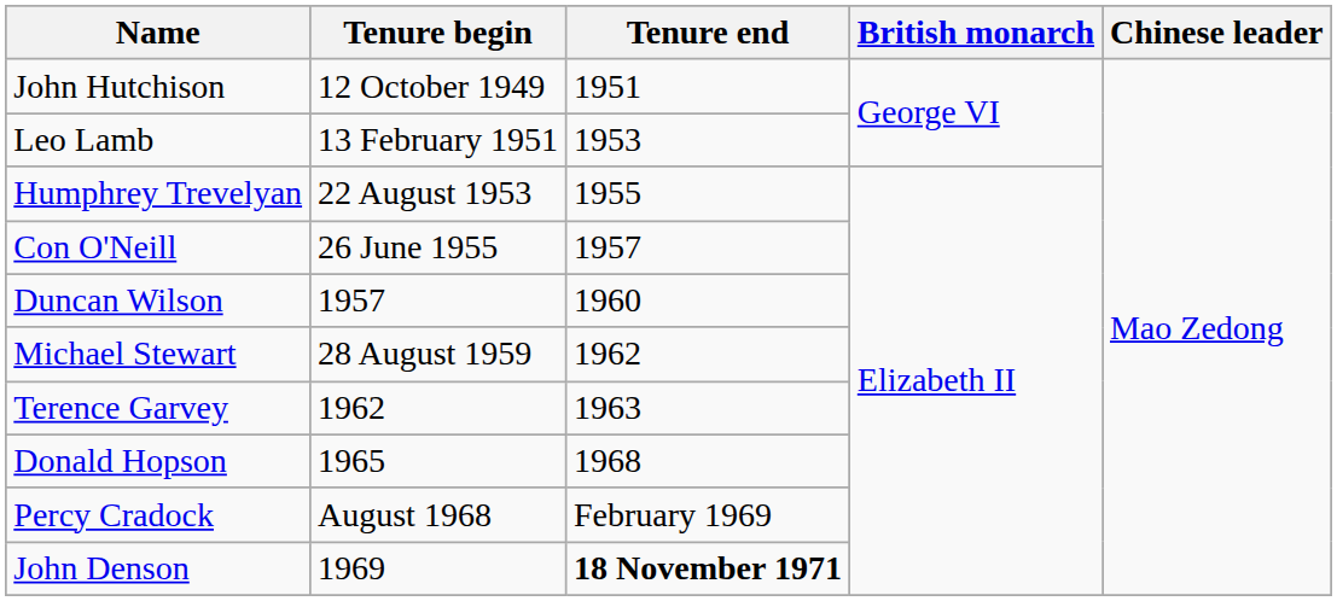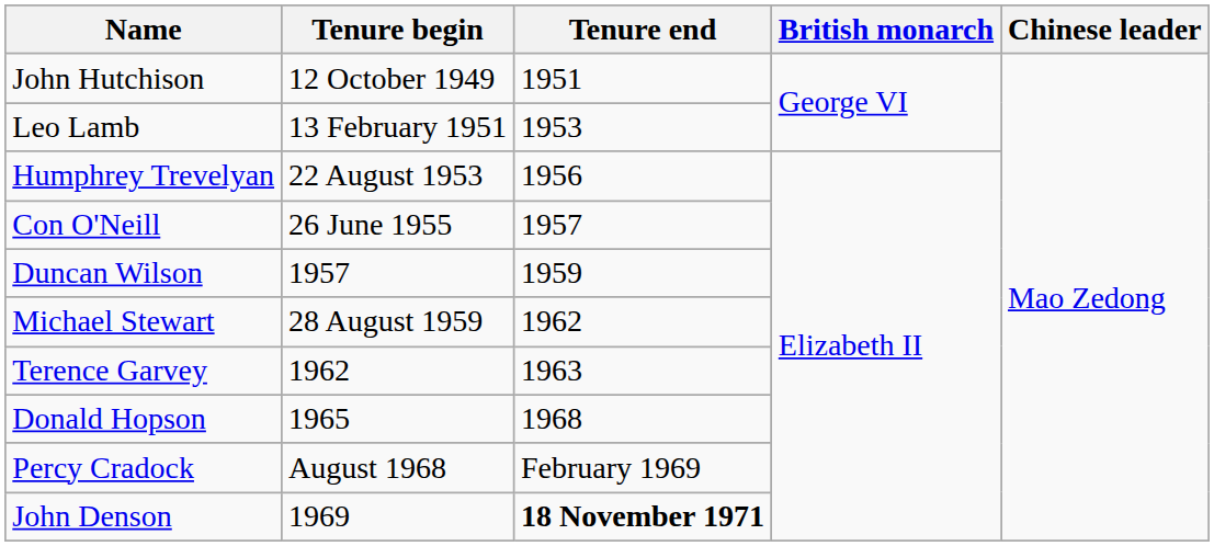Humphrey Trevelyan | Tenure end: 1955 -> 1956
Duncan Wilson | Tenure end: 1960 -> 1959
